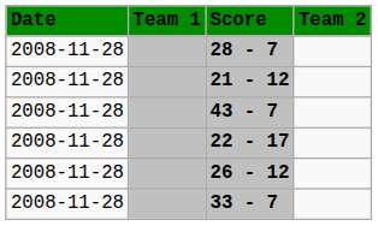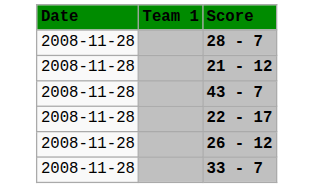- column: Team 2
